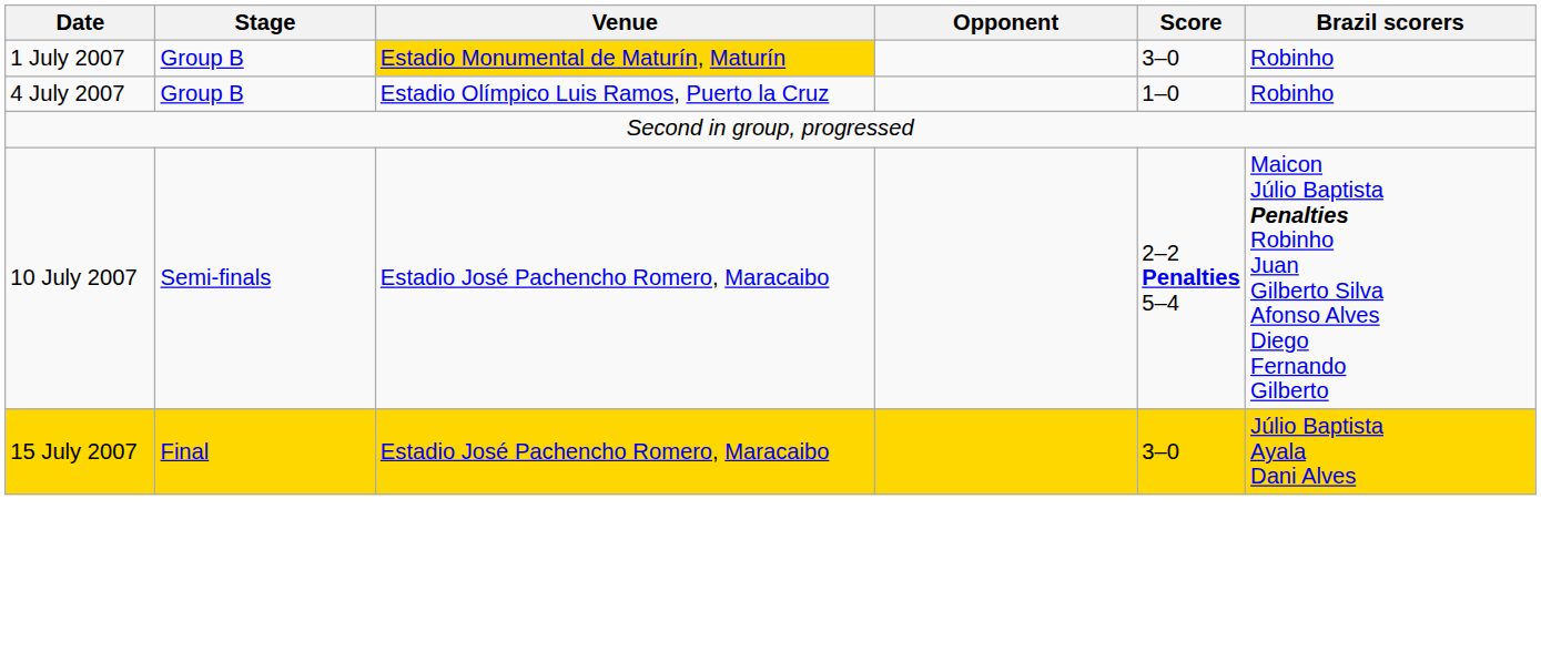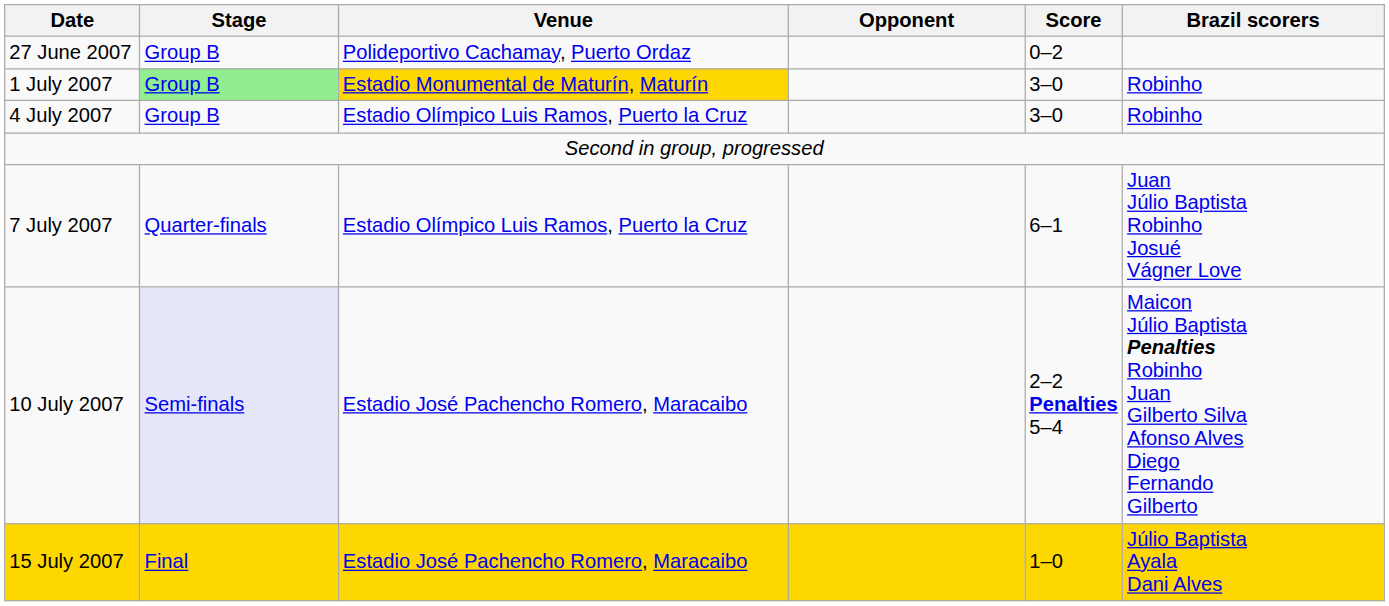+ row: 27 June 2007 | Group B | Polideportivo Cachamay, Puerto Ordaz | 0–2
1 July 2007 | Stage: no background -> lightgreen background
4 July 2007 | Score: 1–0 -> 3–0
+ row: 7 July 2007 | Quarter-finals | Estadio Olímpico Luis Ramos, Puerto la Cruz | 6–1 | Juan Júlio Baptista Robinho Josué Vágner Love
10 July 2007 | Stage: no background -> lavender background
15 July 2007 | Score: 3–0 -> 1–0
